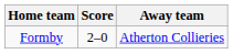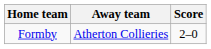columns swapped: Score <-> Away team
